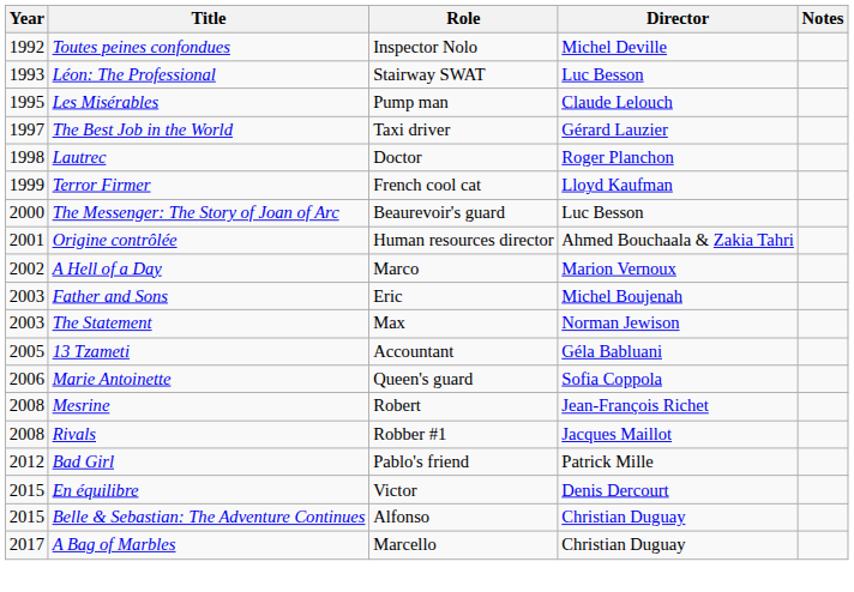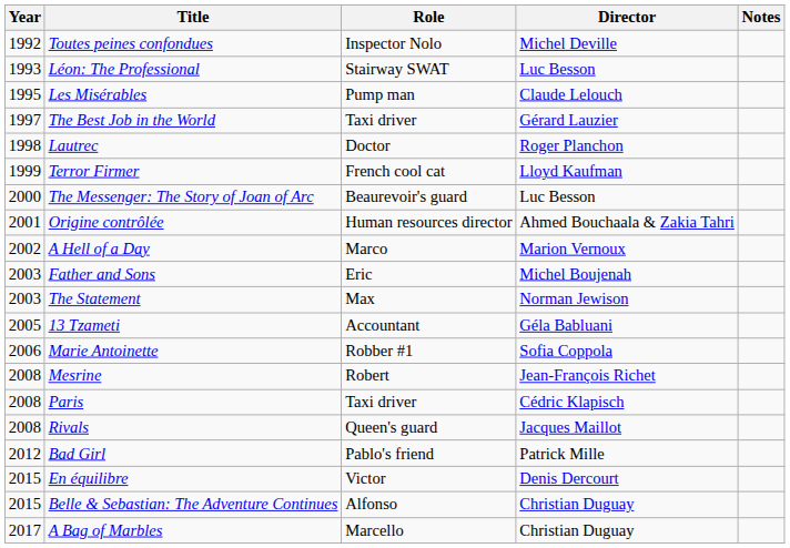Marie Antoinette | Role: Queen's guard -> Robber #1
+ row: 2008 | Paris | Taxi driver | Cédric Klapisch
Rivals | Role: Robber #1 -> Queen's guard
